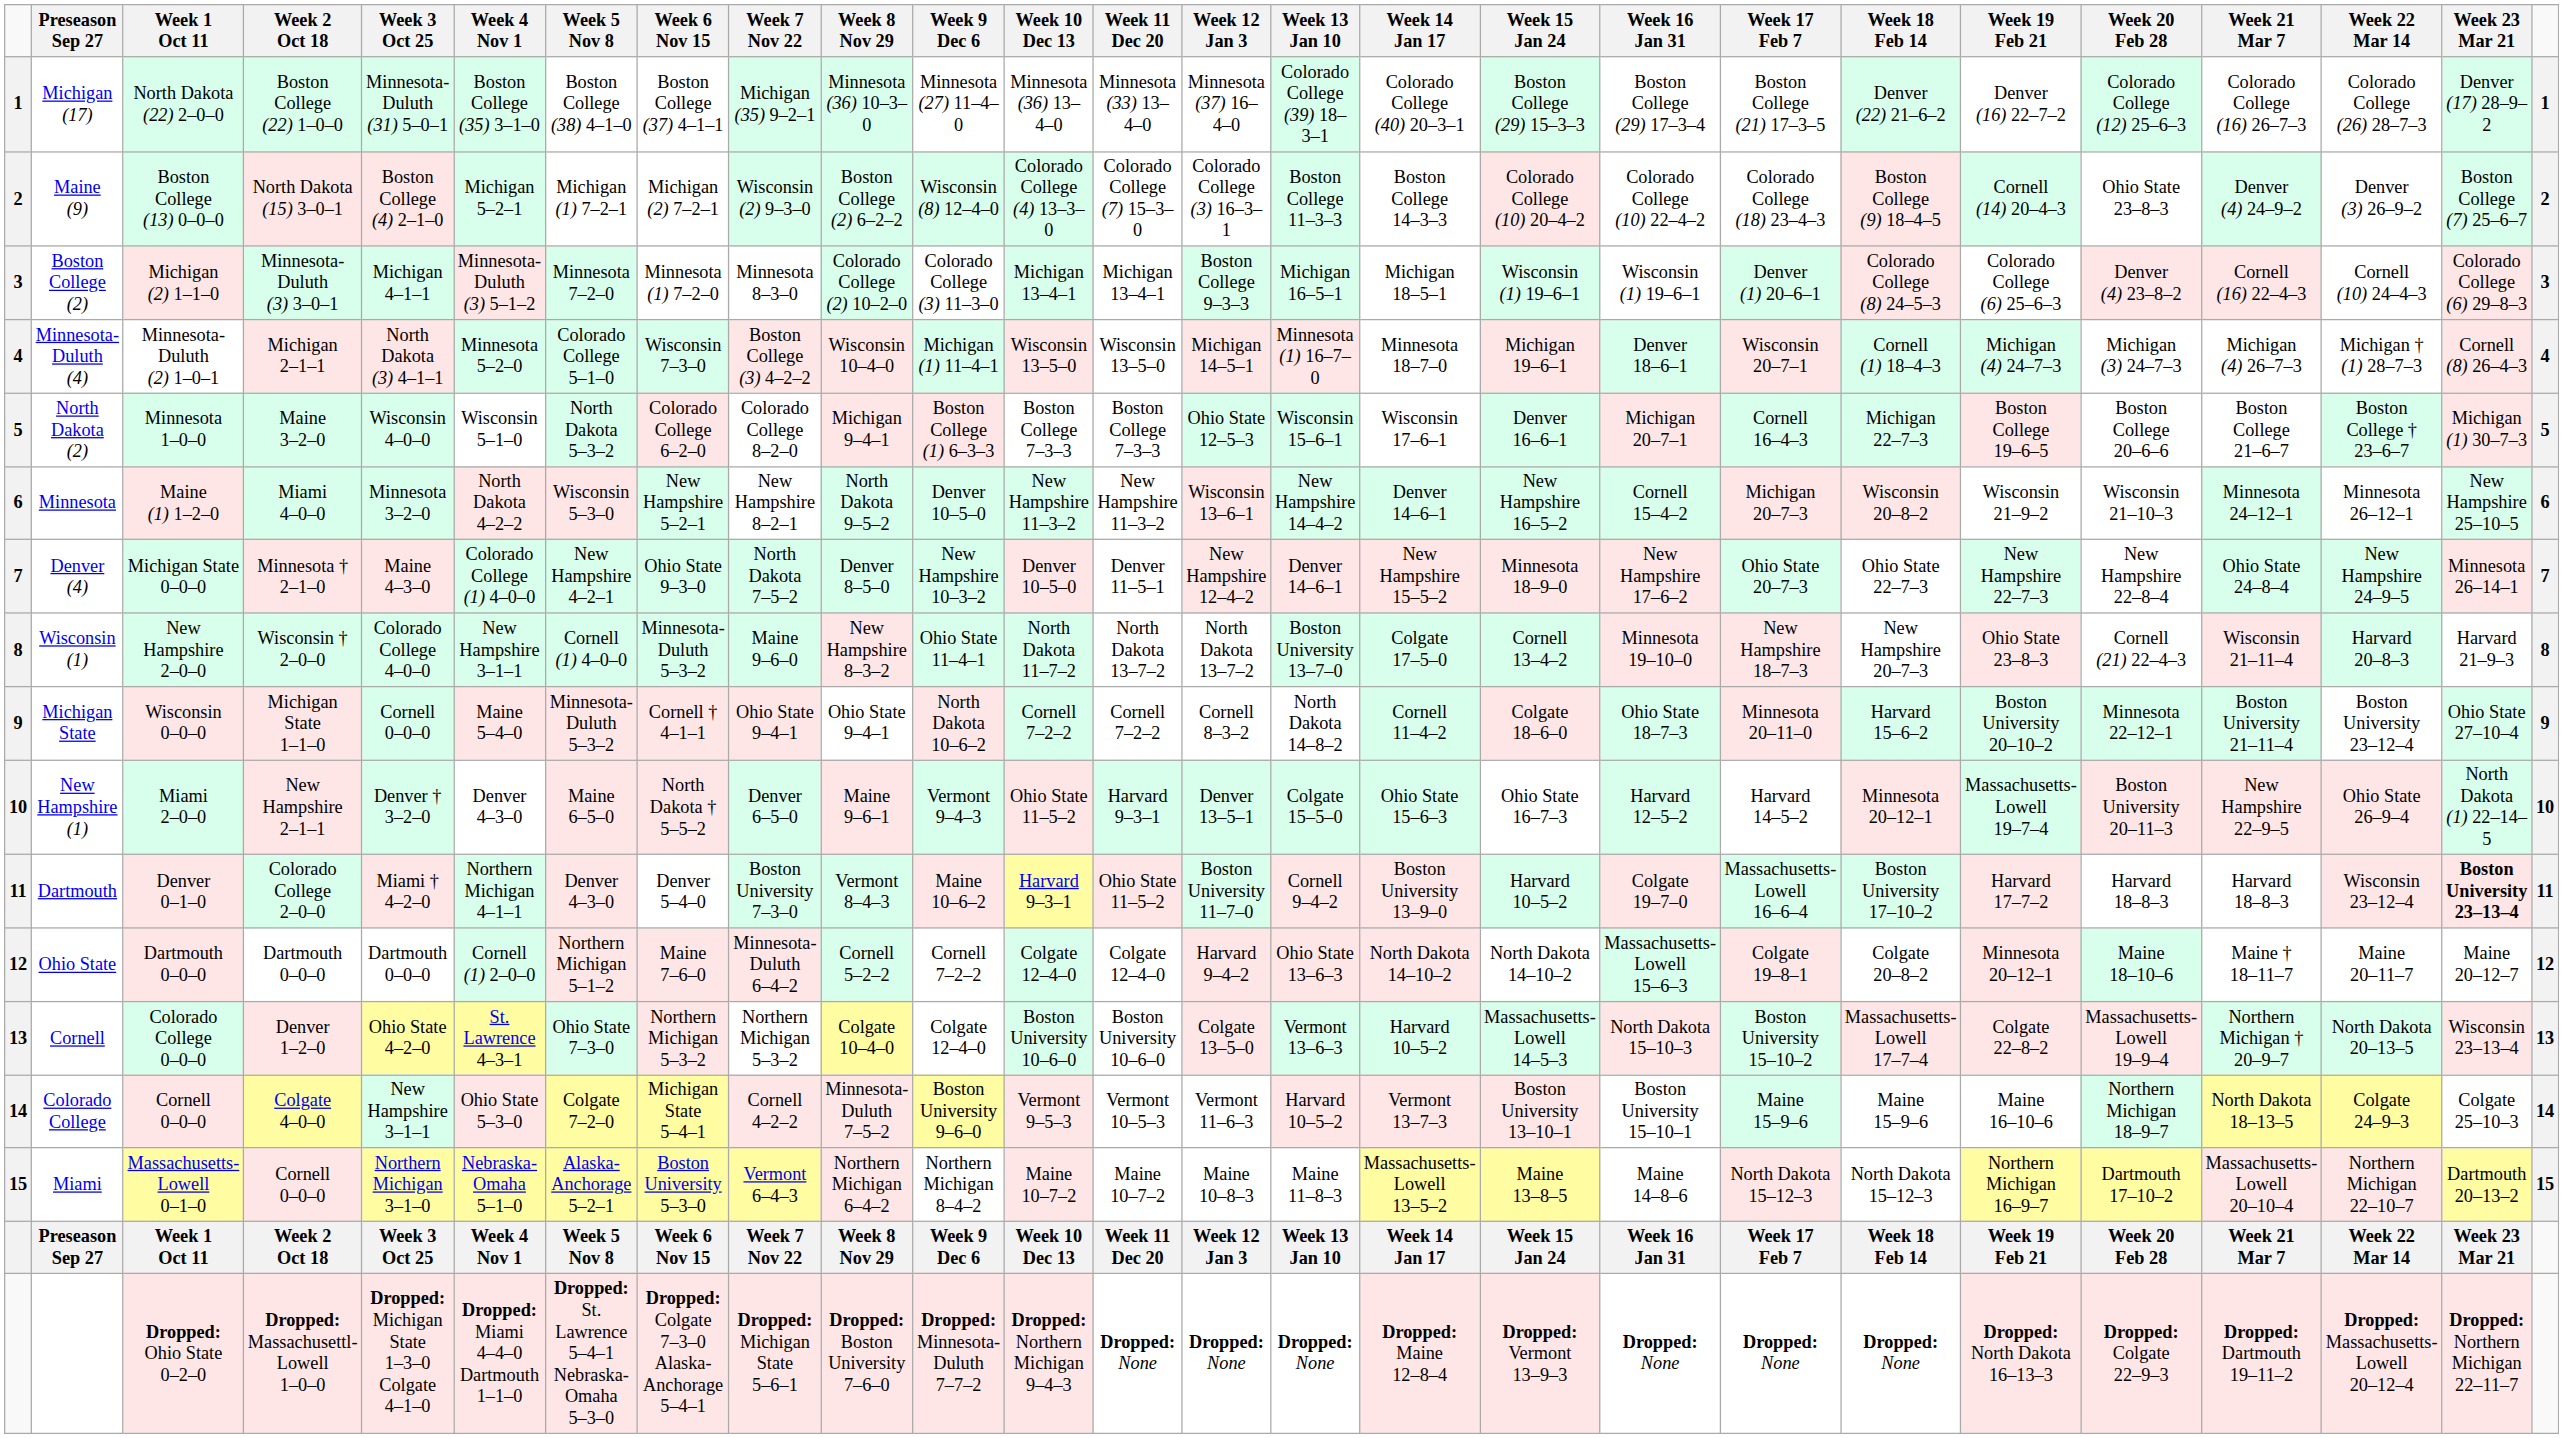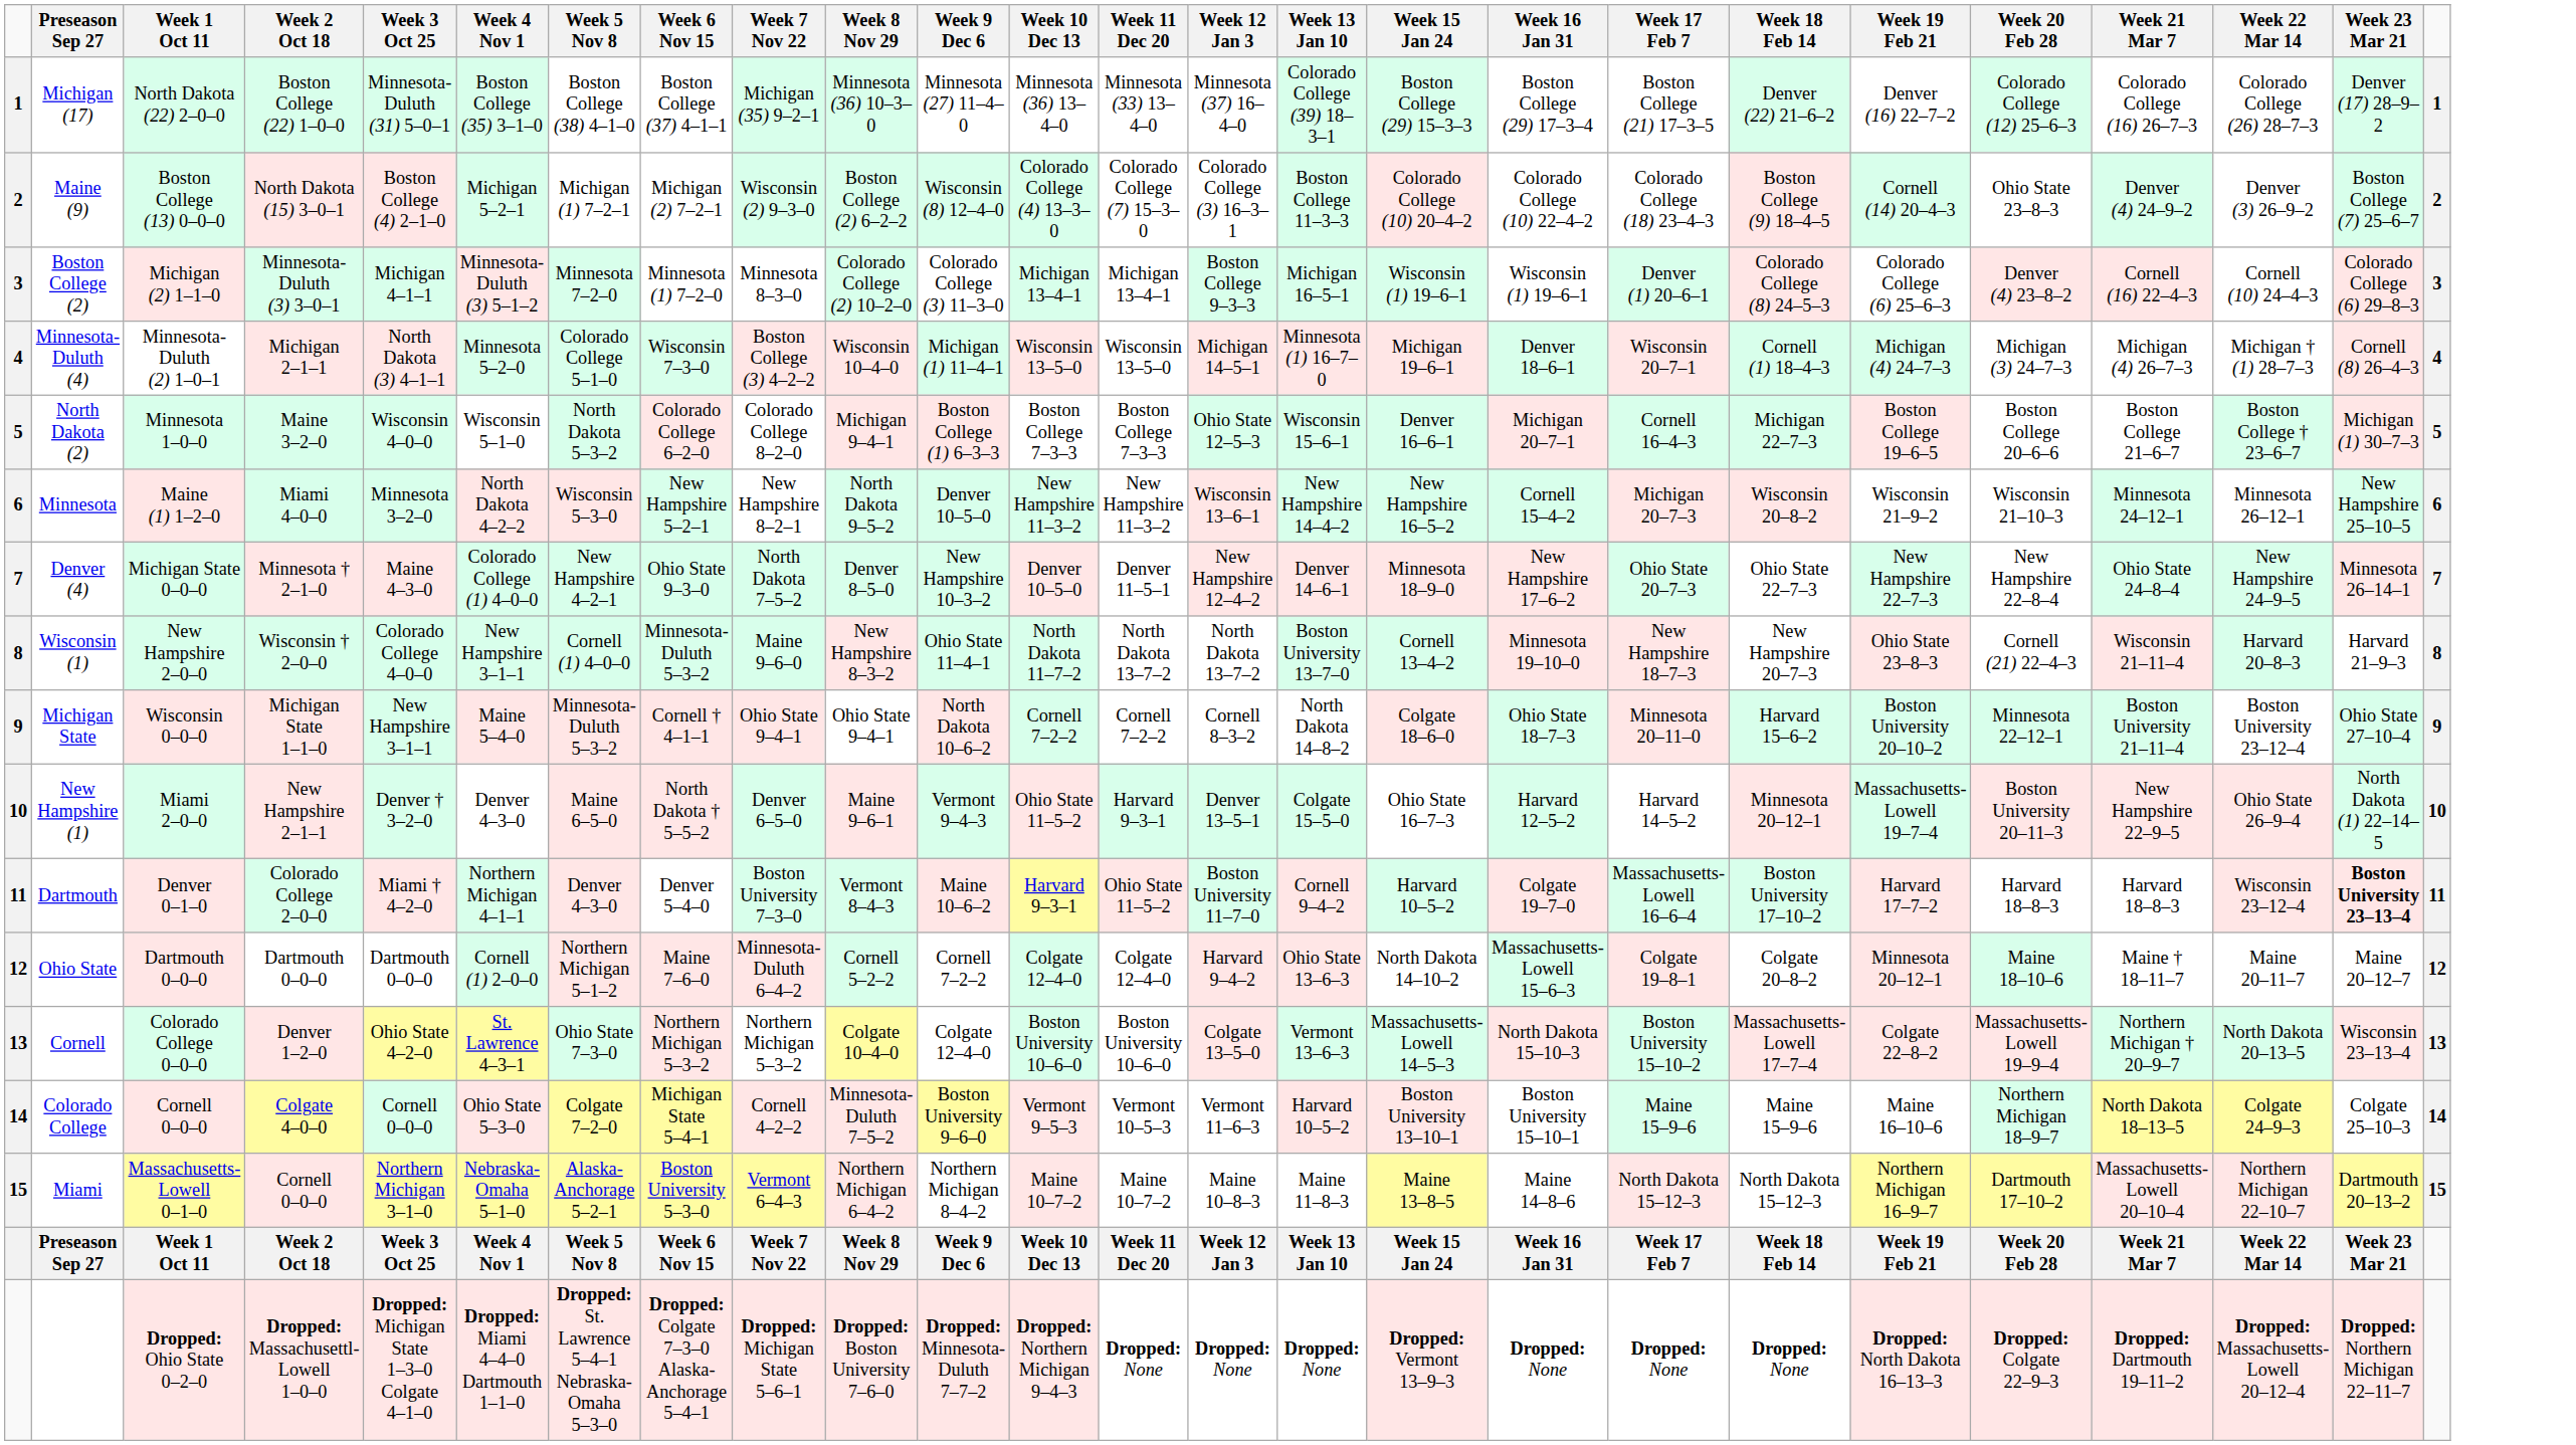- column: Week 14 Jan 17 | Colorado College (40) 20–3–1 | Boston College 14–3–3 | Michigan 18–5–1 | Minnesota 18–7–0 | Wisconsin 17–6–1 | Denver 14–6–1 | New Hampshire 15–5–2 | Colgate 17–5–0 | Cornell 11–4–2 | Ohio State 15–6–3 | Boston University 13–9–0 | North Dakota 14–10–2 | Harvard 10–5–2 | Vermont 13–7–3 | Massachusetts-Lowell 13–5–2 | Week 14 Jan 17 | Dropped: Maine 12–8–4
Michigan State | Week 3 Oct 25: Cornell 0–0–0 -> New Hampshire 3–1–1
Colorado College | Week 3 Oct 25: New Hampshire 3–1–1 -> Cornell 0–0–0
